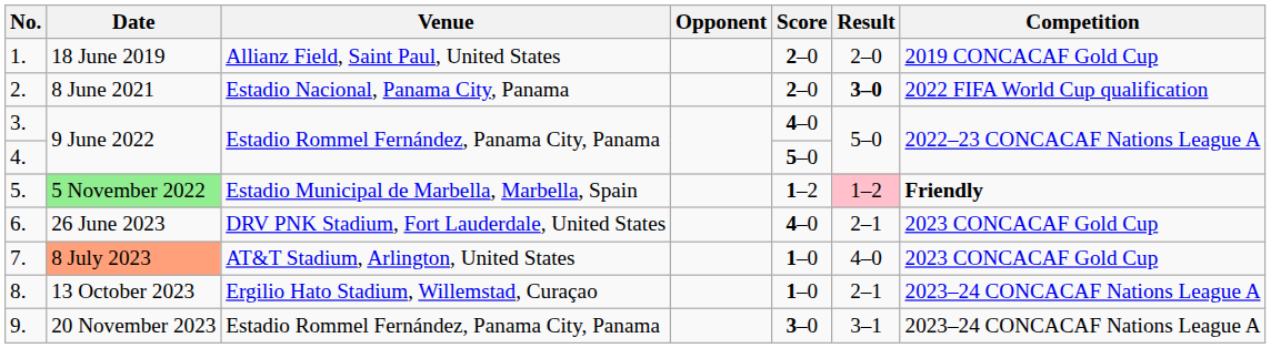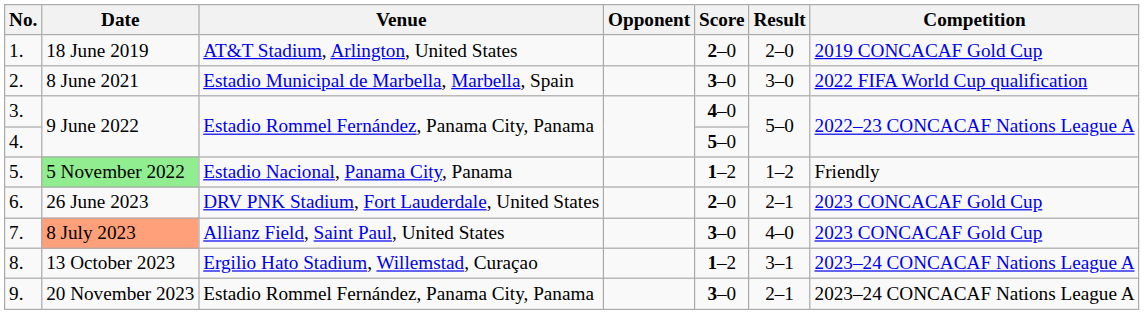1. | Venue: Allianz Field, Saint Paul, United States -> AT&T Stadium, Arlington, United States
2. | Venue: Estadio Nacional, Panama City, Panama -> Estadio Municipal de Marbella, Marbella, Spain
2. | Score: 2–0 -> 3–0
2. | Result: bold -> normal
5. | Venue: Estadio Municipal de Marbella, Marbella, Spain -> Estadio Nacional, Panama City, Panama
5. | Result: pink background -> no background
5. | Competition: bold -> normal
6. | Score: 4–0 -> 2–0
7. | Venue: AT&T Stadium, Arlington, United States -> Allianz Field, Saint Paul, United States
7. | Score: 1–0 -> 3–0
8. | Score: 1–0 -> 1–2
8. | Result: 2–1 -> 3–1
9. | Result: 3–1 -> 2–1
